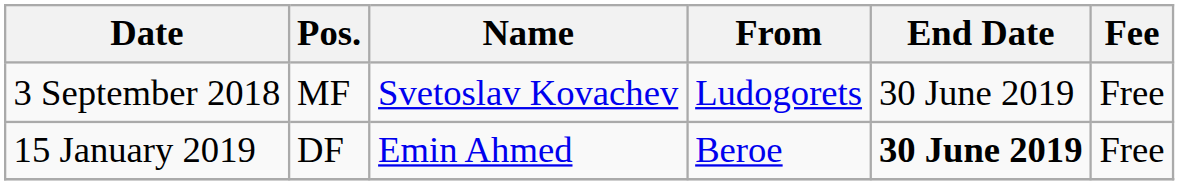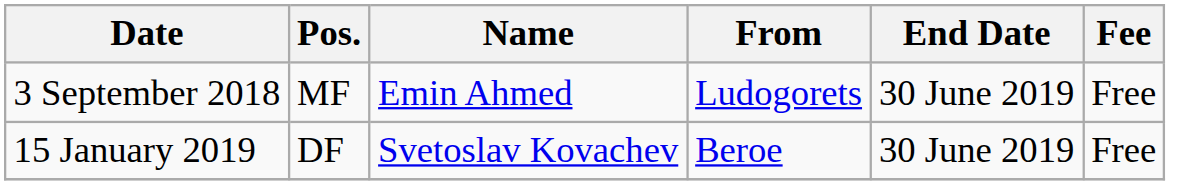3 September 2018 | Name: Svetoslav Kovachev -> Emin Ahmed
15 January 2019 | Name: Emin Ahmed -> Svetoslav Kovachev
15 January 2019 | End Date: bold -> normal
